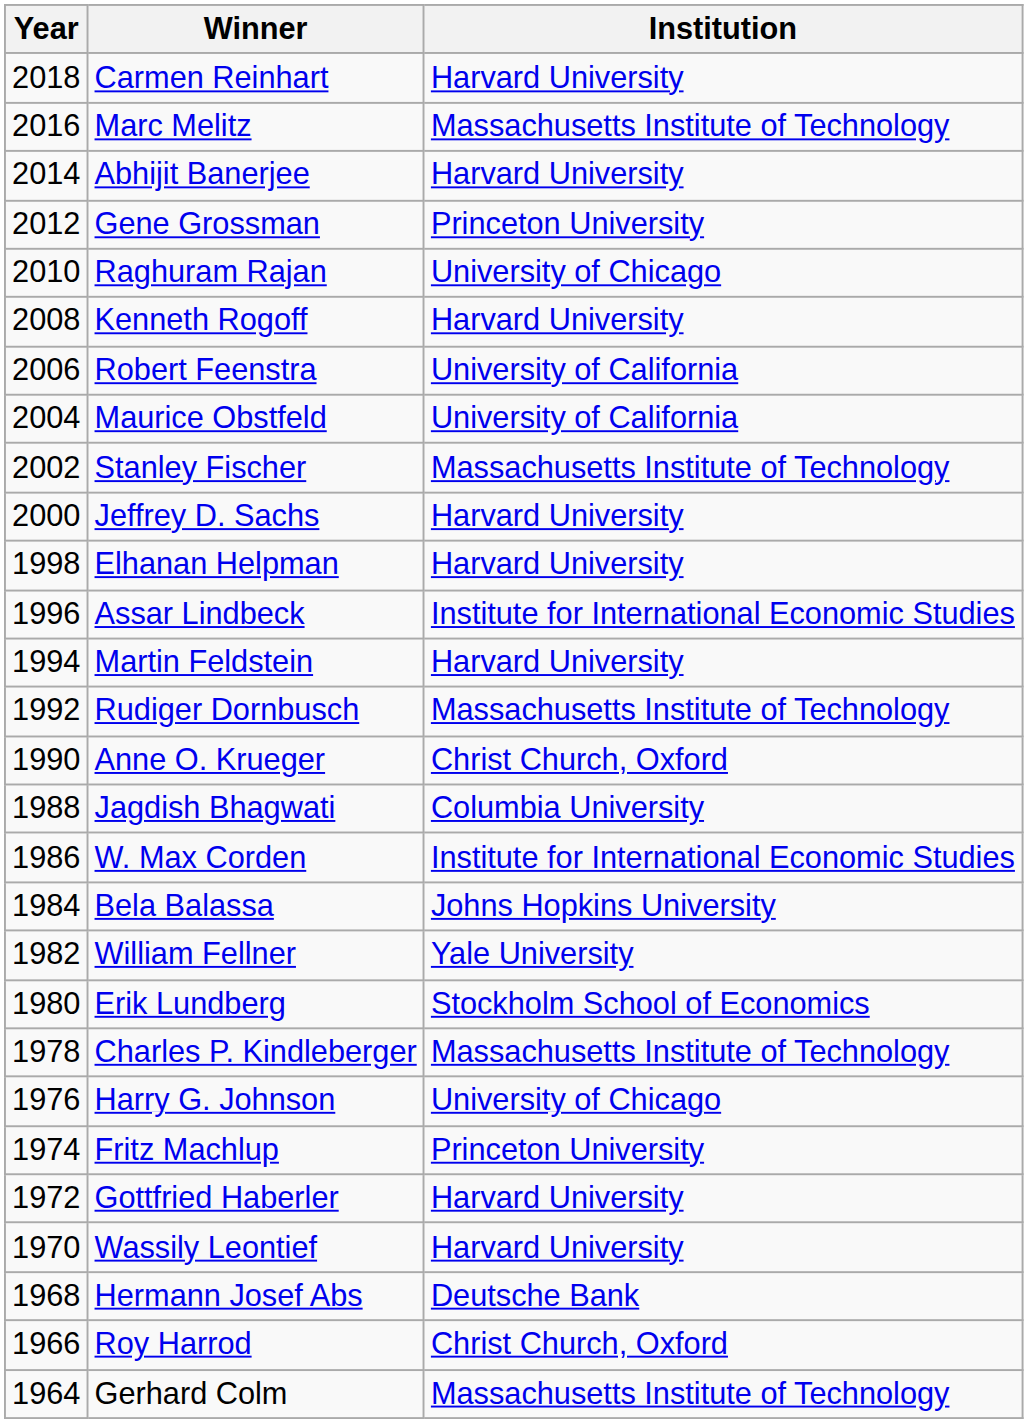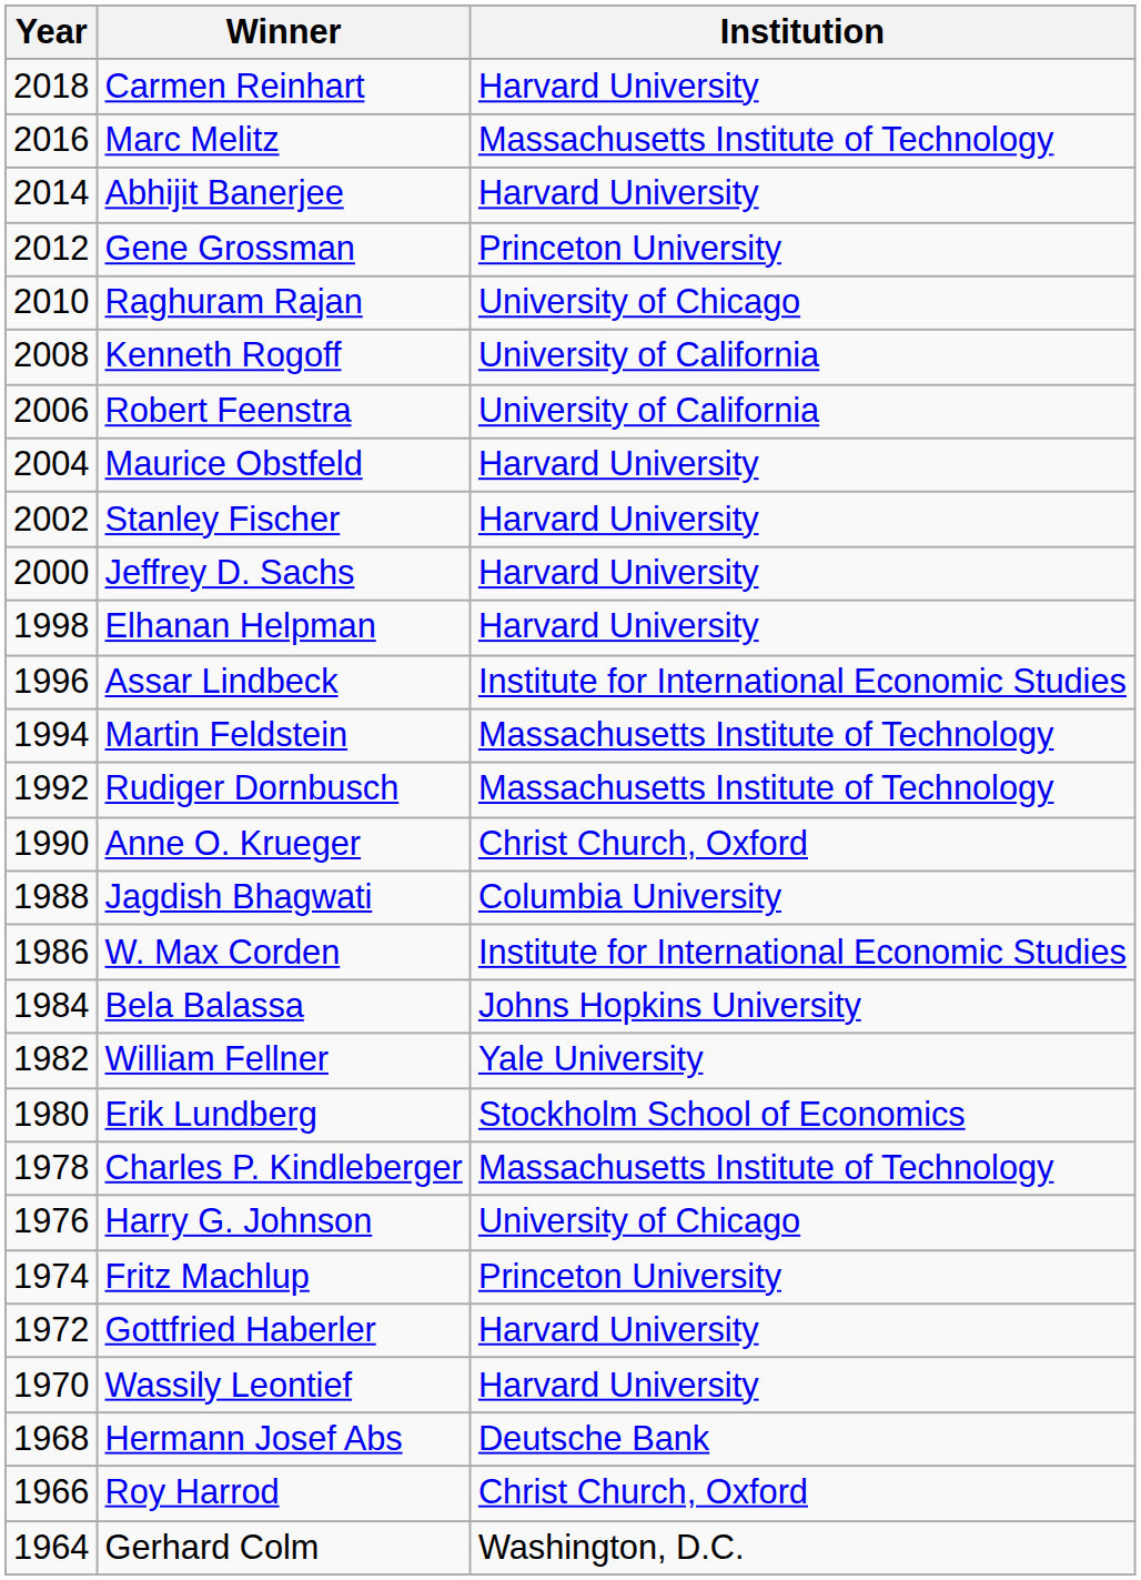Kenneth Rogoff | Institution: Harvard University -> University of California
Maurice Obstfeld | Institution: University of California -> Harvard University
Stanley Fischer | Institution: Massachusetts Institute of Technology -> Harvard University
Martin Feldstein | Institution: Harvard University -> Massachusetts Institute of Technology
Gerhard Colm | Institution: Massachusetts Institute of Technology -> Washington, D.C.
